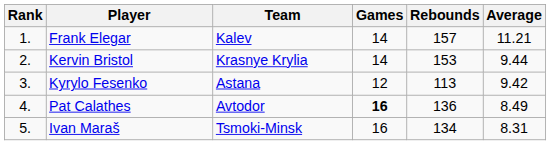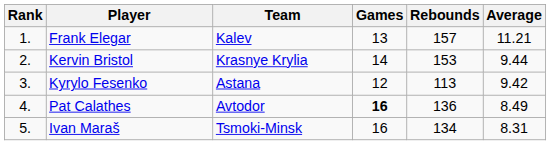Frank Elegar | Games: 14 -> 13
